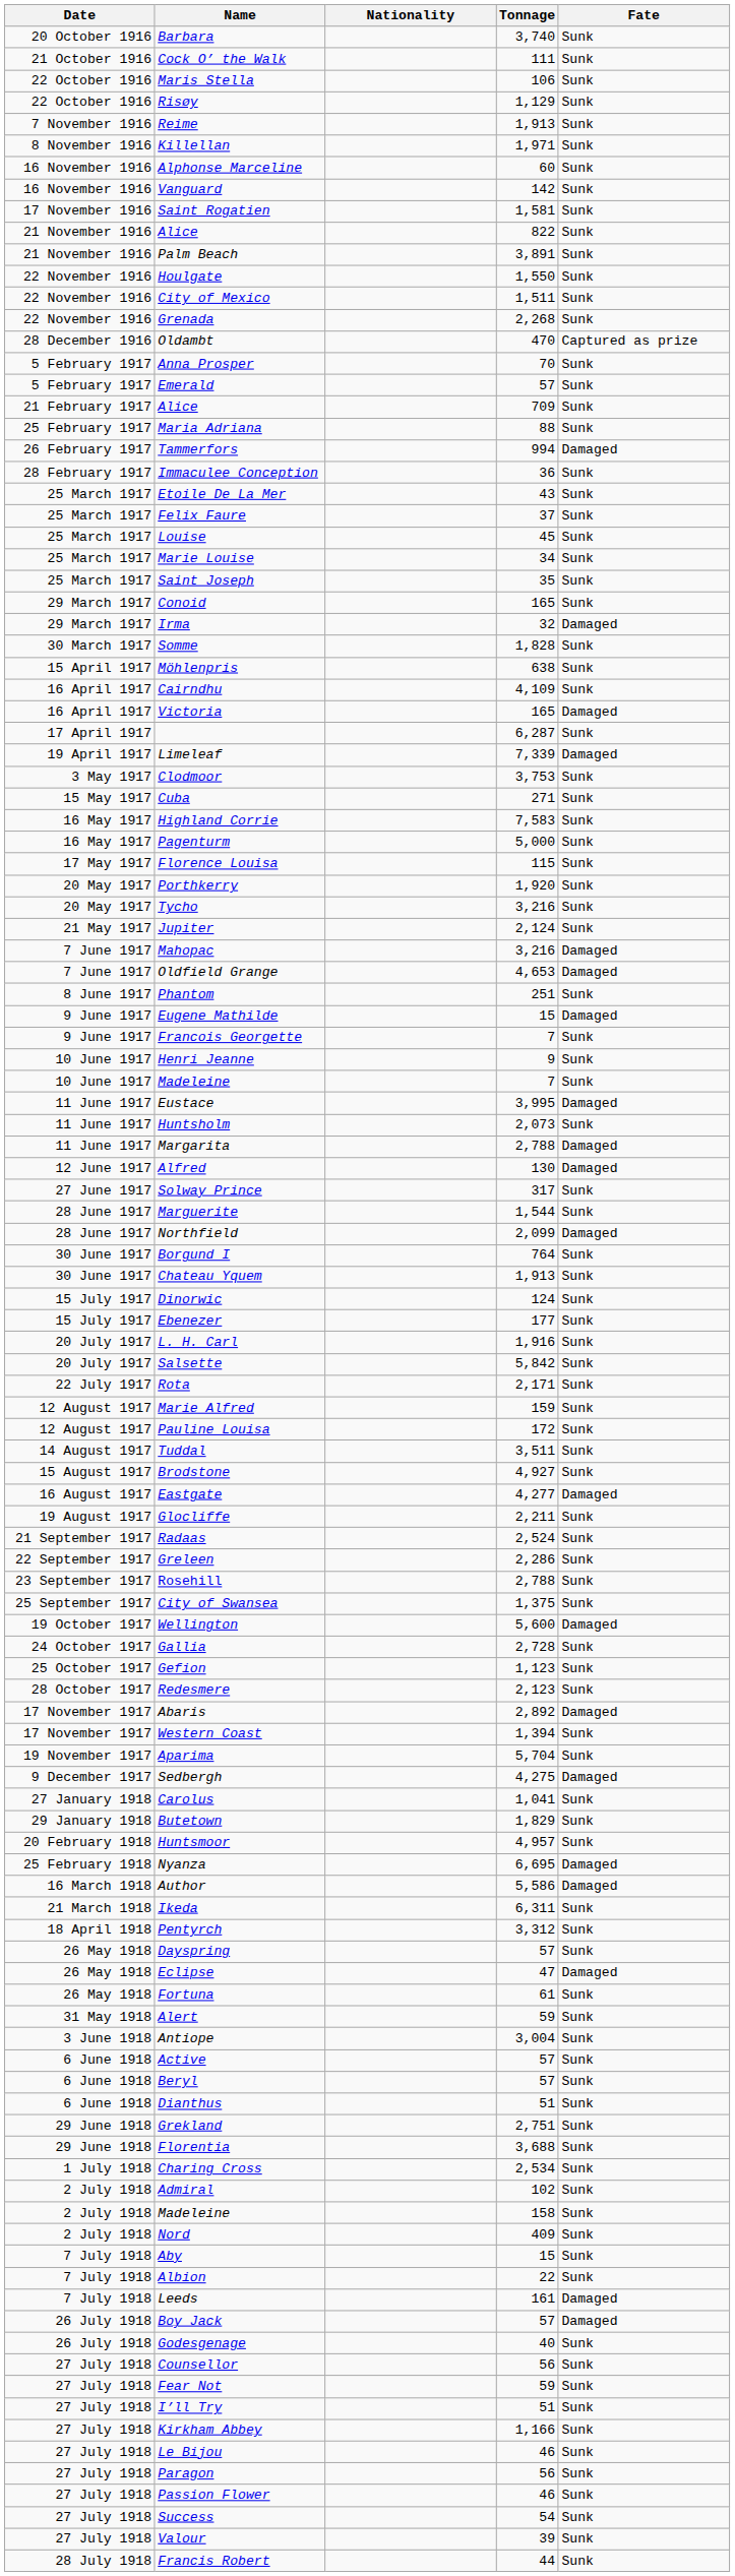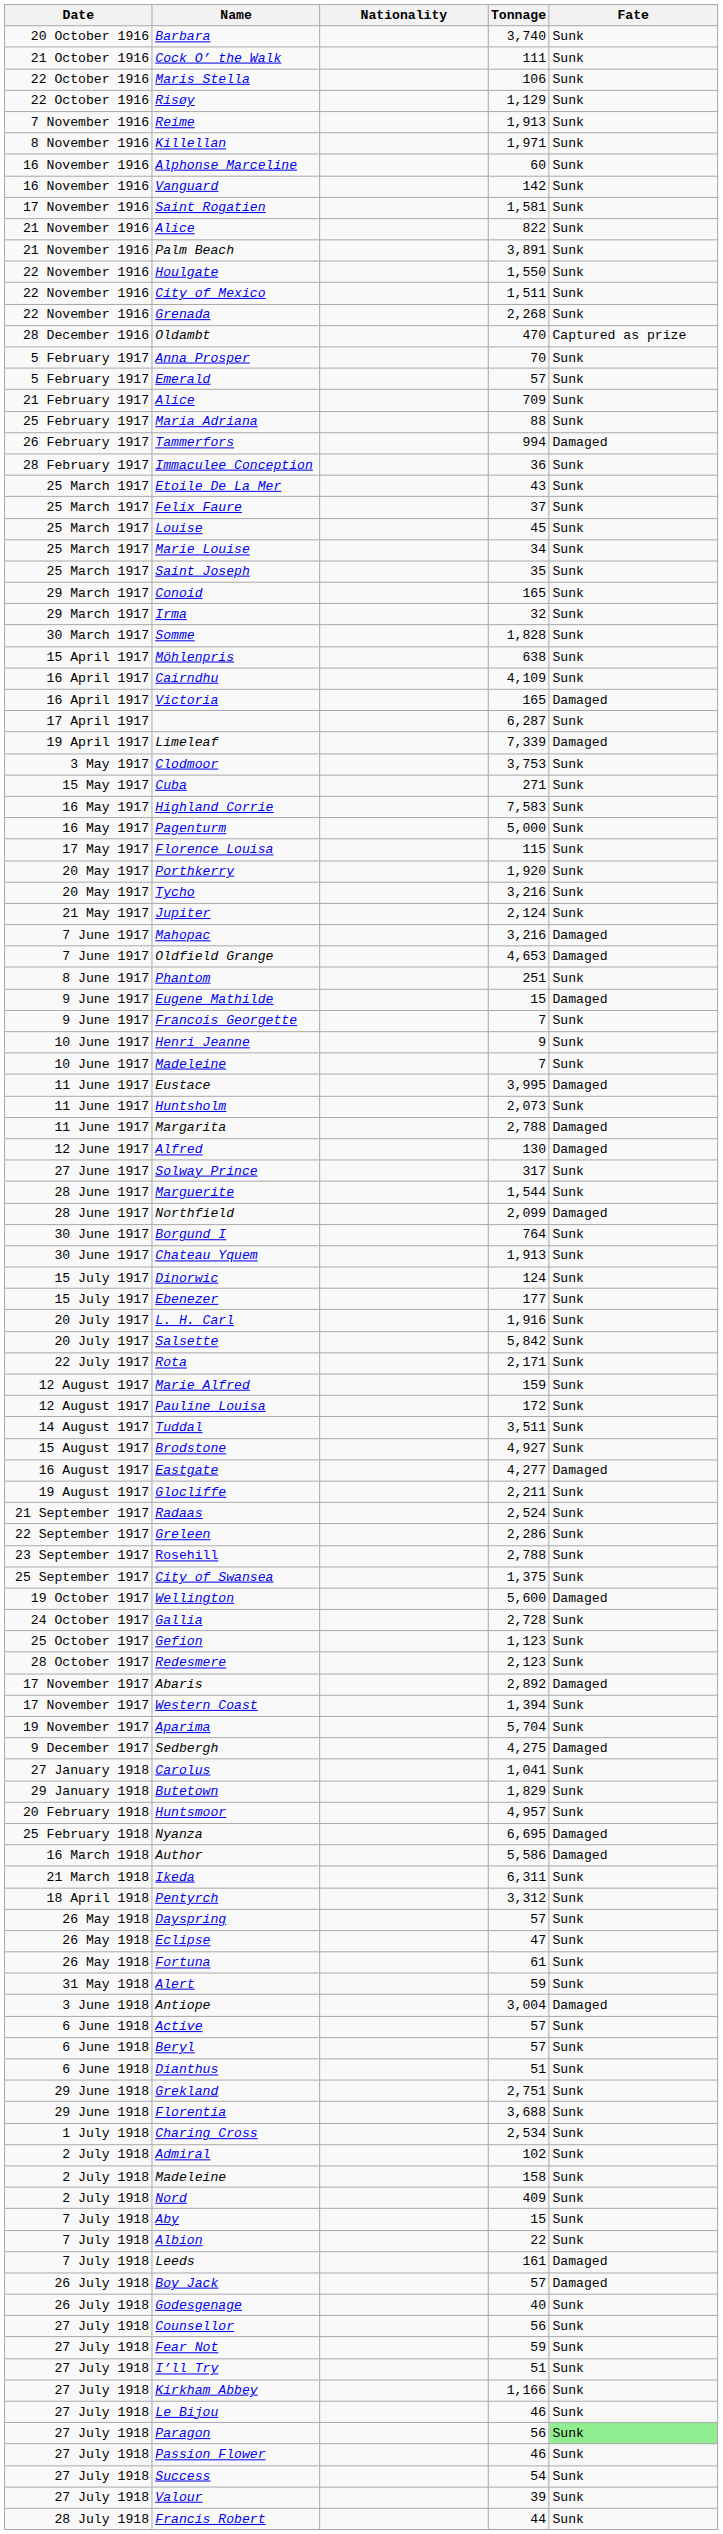Irma | Fate: Damaged -> Sunk
Eclipse | Fate: Damaged -> Sunk
Antiope | Fate: Sunk -> Damaged
Paragon | Fate: no background -> lightgreen background
